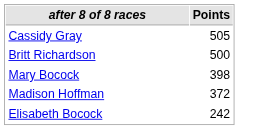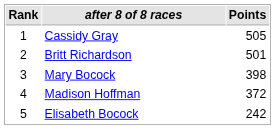+ column: Rank | 1 | 2 | 3 | 4 | 5
Britt Richardson | Points: 500 -> 501
